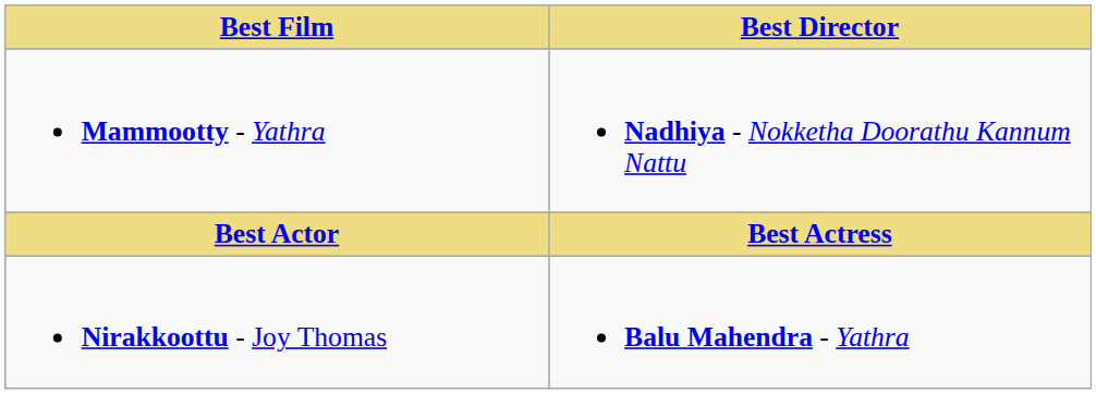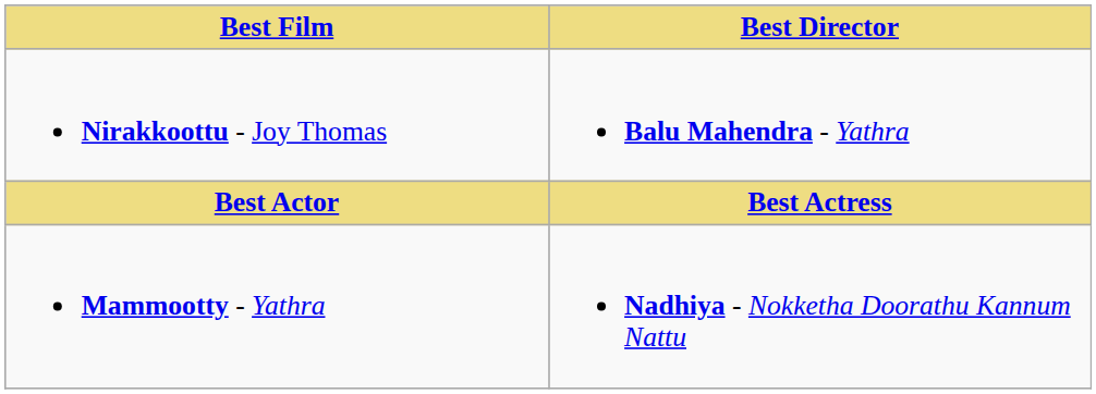rows swapped: Nirakkoottu - Joy Thomas <-> Mammootty - Yathra
